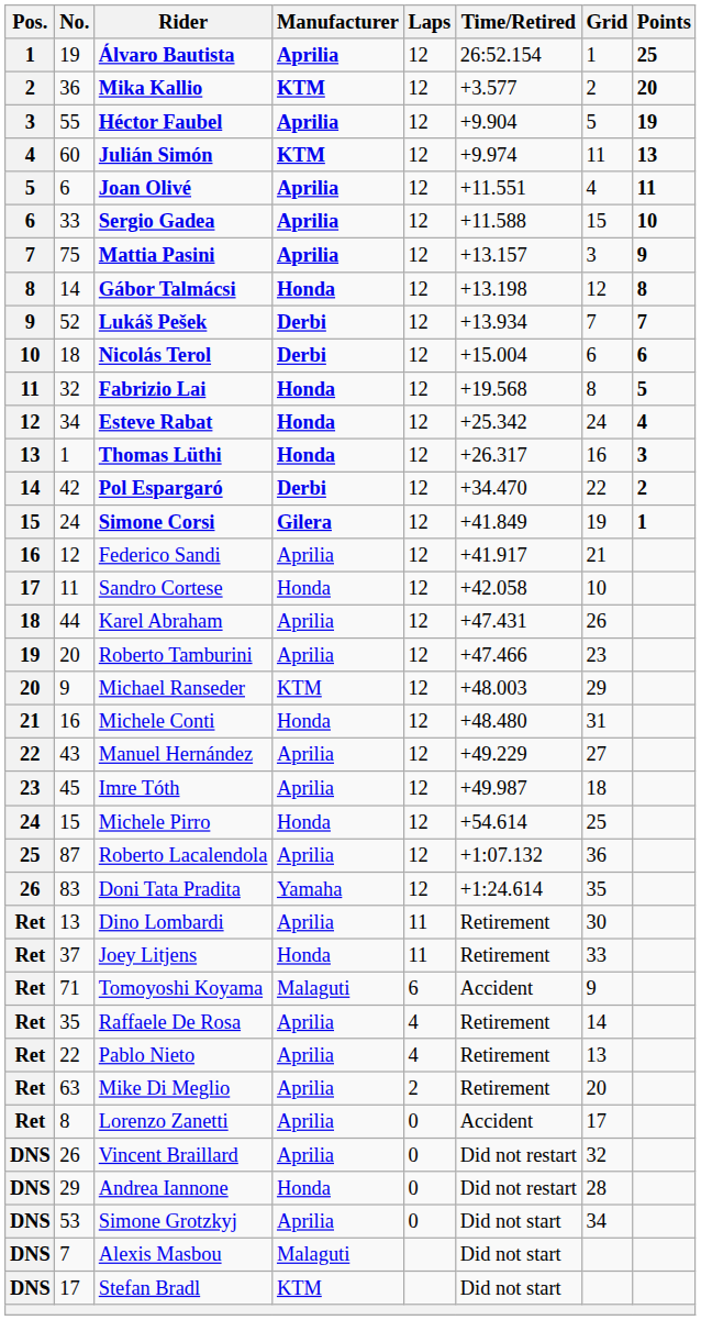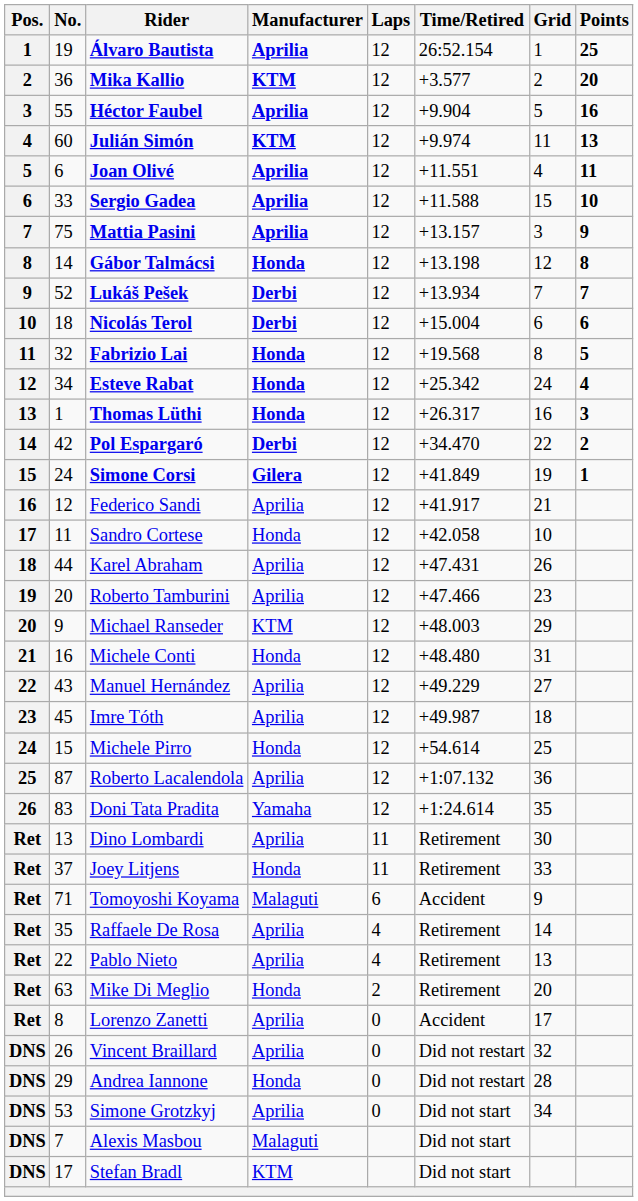Héctor Faubel | Points: 19 -> 16
Mike Di Meglio | Manufacturer: Aprilia -> Honda
